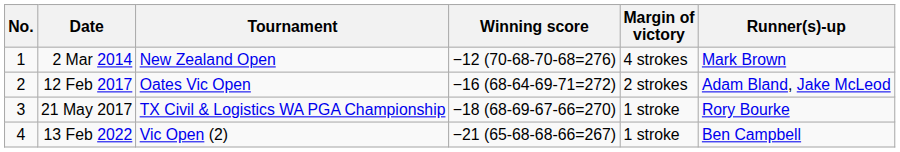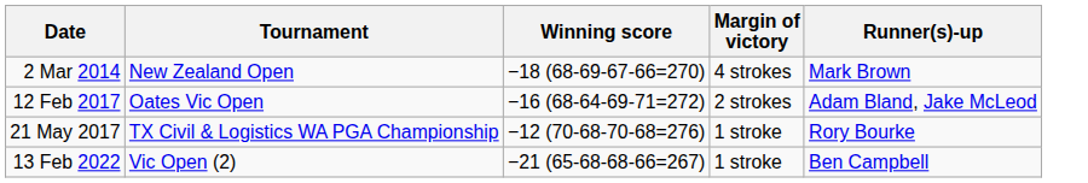- column: No. | 1 | 2 | 3 | 4
2 Mar 2014 | Winning score: −12 (70-68-70-68=276) -> −18 (68-69-67-66=270)
21 May 2017 | Winning score: −18 (68-69-67-66=270) -> −12 (70-68-70-68=276)
